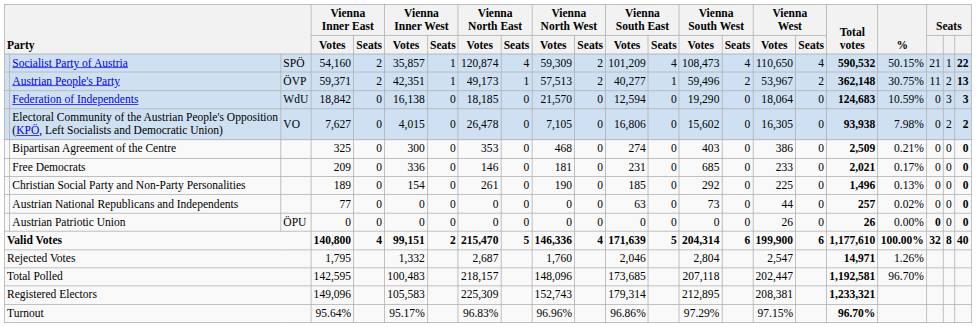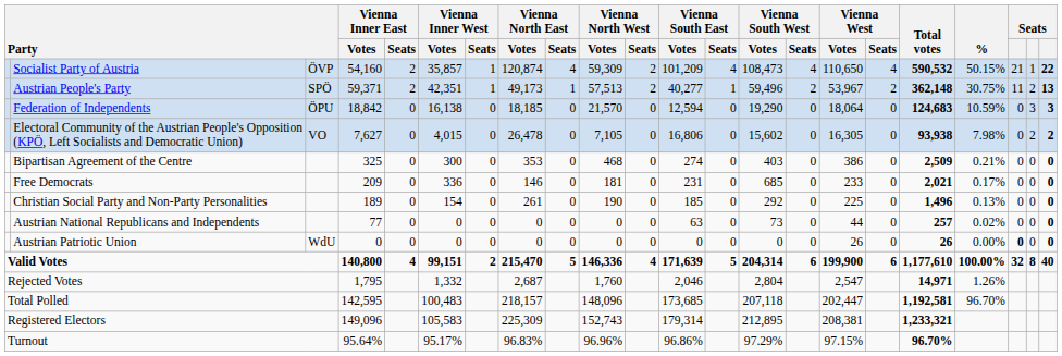Socialist Party of Austria | column 3: SPÖ -> ÖVP
Austrian People's Party | column 3: ÖVP -> SPÖ
Federation of Independents | column 3: WdU -> ÖPU
Austrian Patriotic Union | column 3: ÖPU -> WdU
